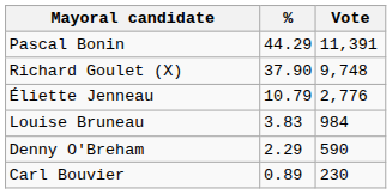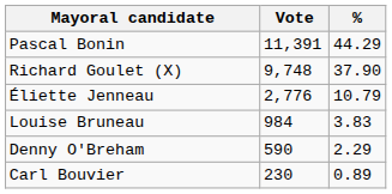columns swapped: Vote <-> %
